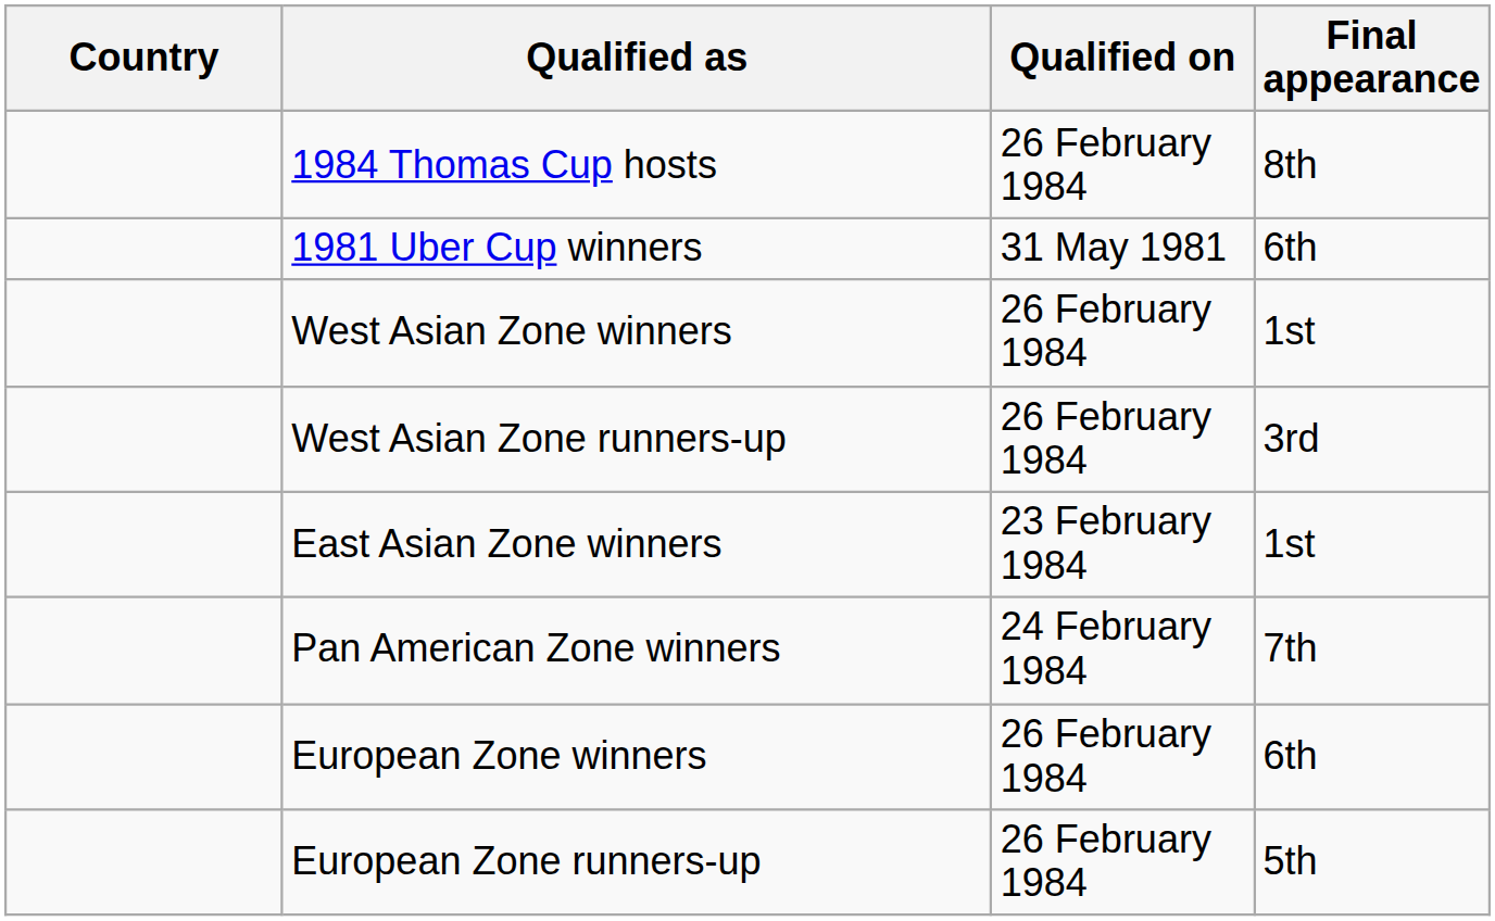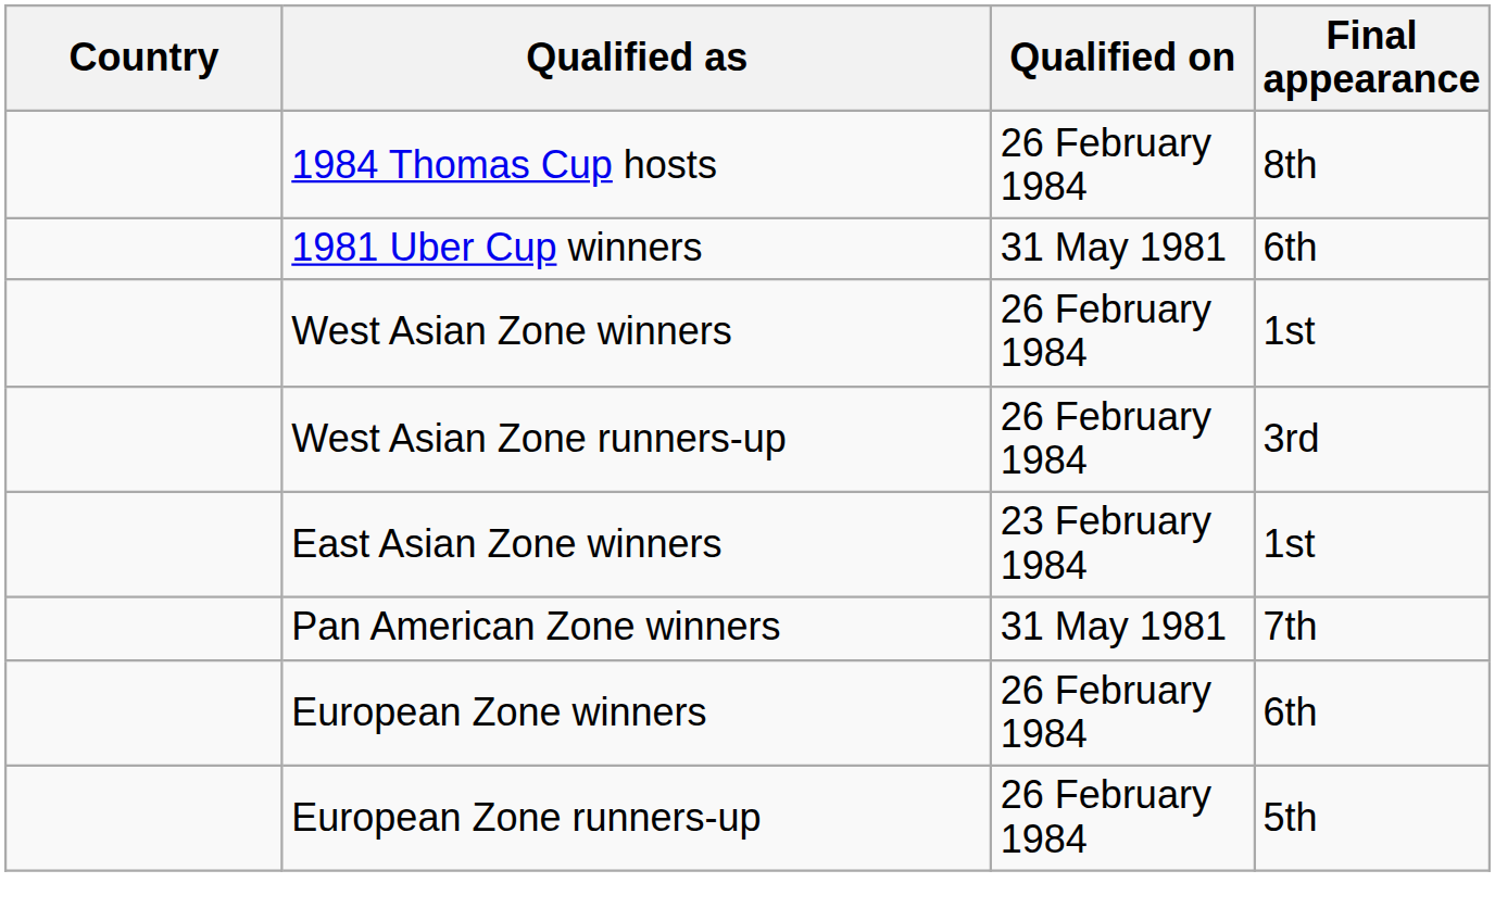Pan American Zone winners | Qualified on: 24 February 1984 -> 31 May 1981
